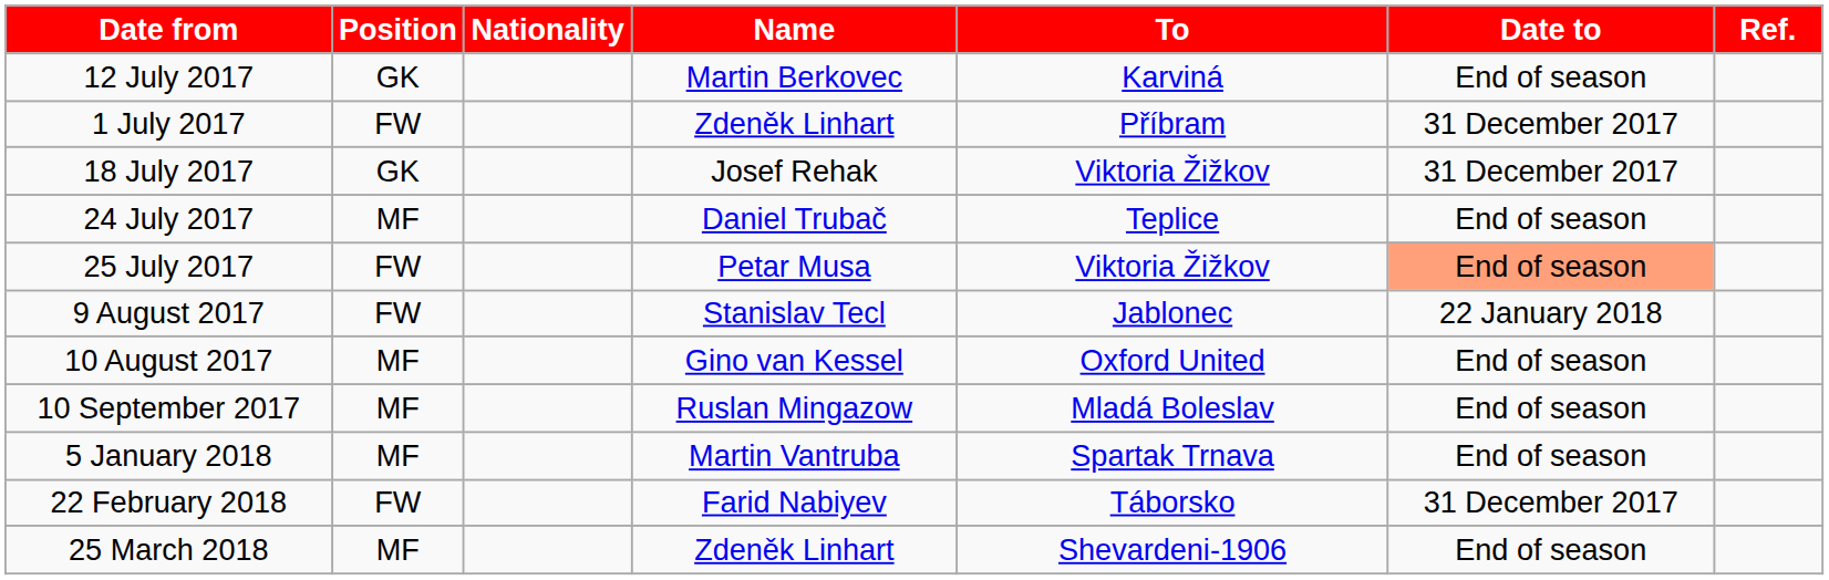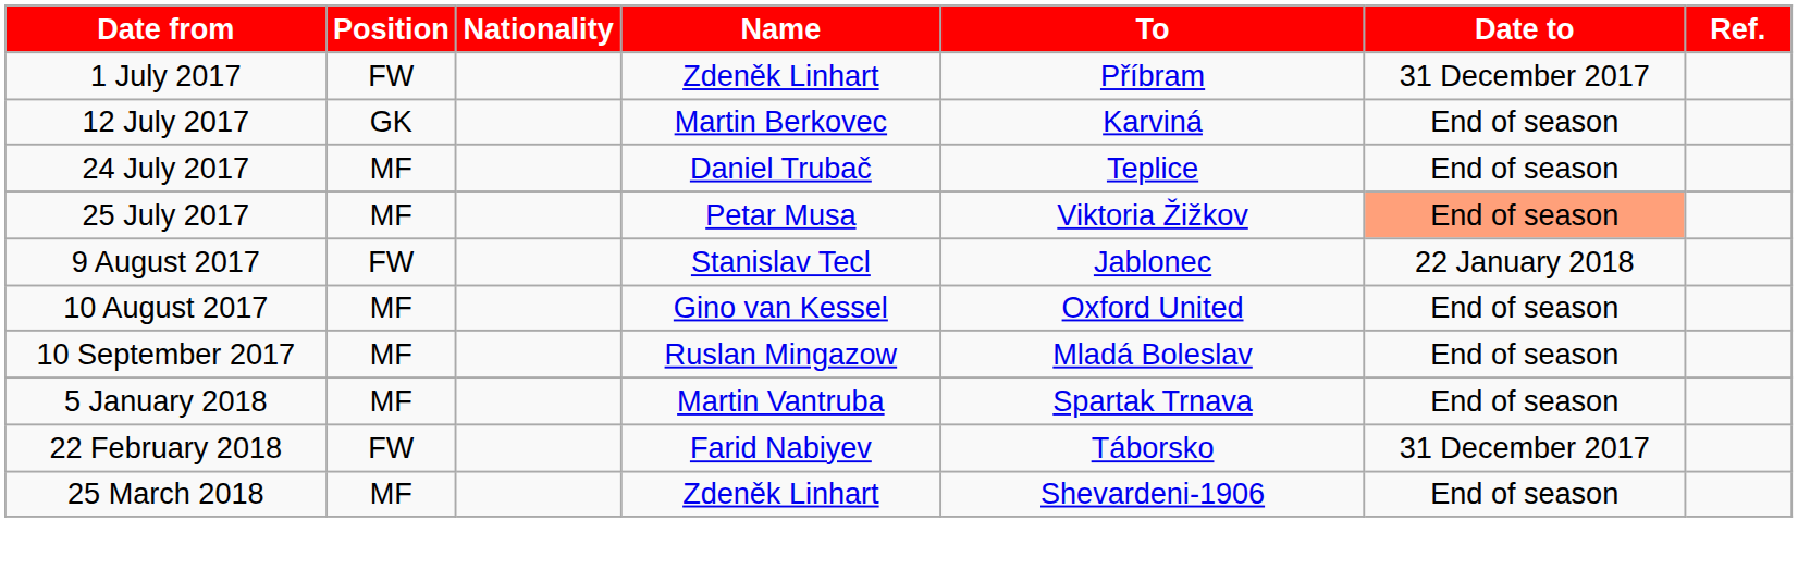rows swapped: 1 July 2017 <-> 12 July 2017
- row: 18 July 2017 | GK | Josef Rehak | Viktoria Žižkov | 31 December 2017
25 July 2017 | Position: FW -> MF
